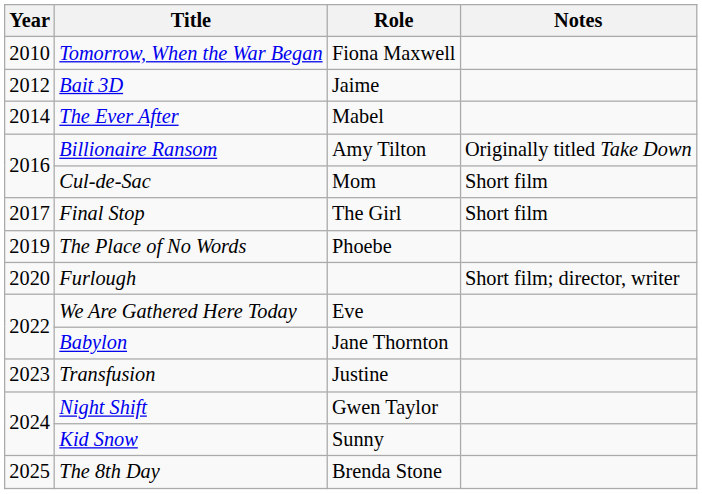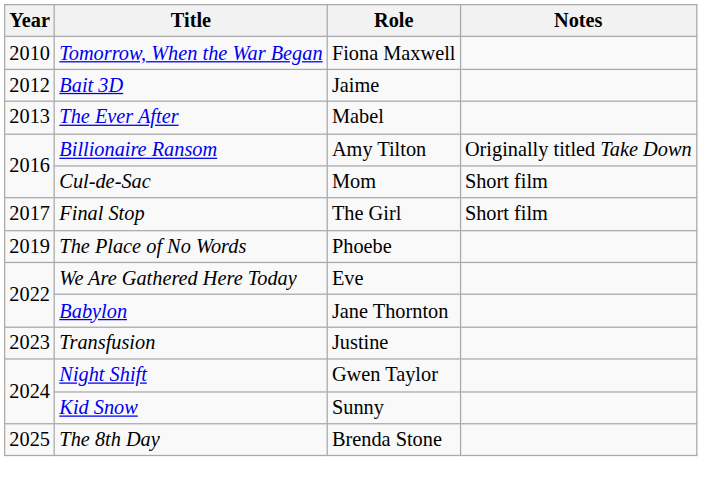The Ever After | Year: 2014 -> 2013
- row: 2020 | Furlough | Short film; director, writer
